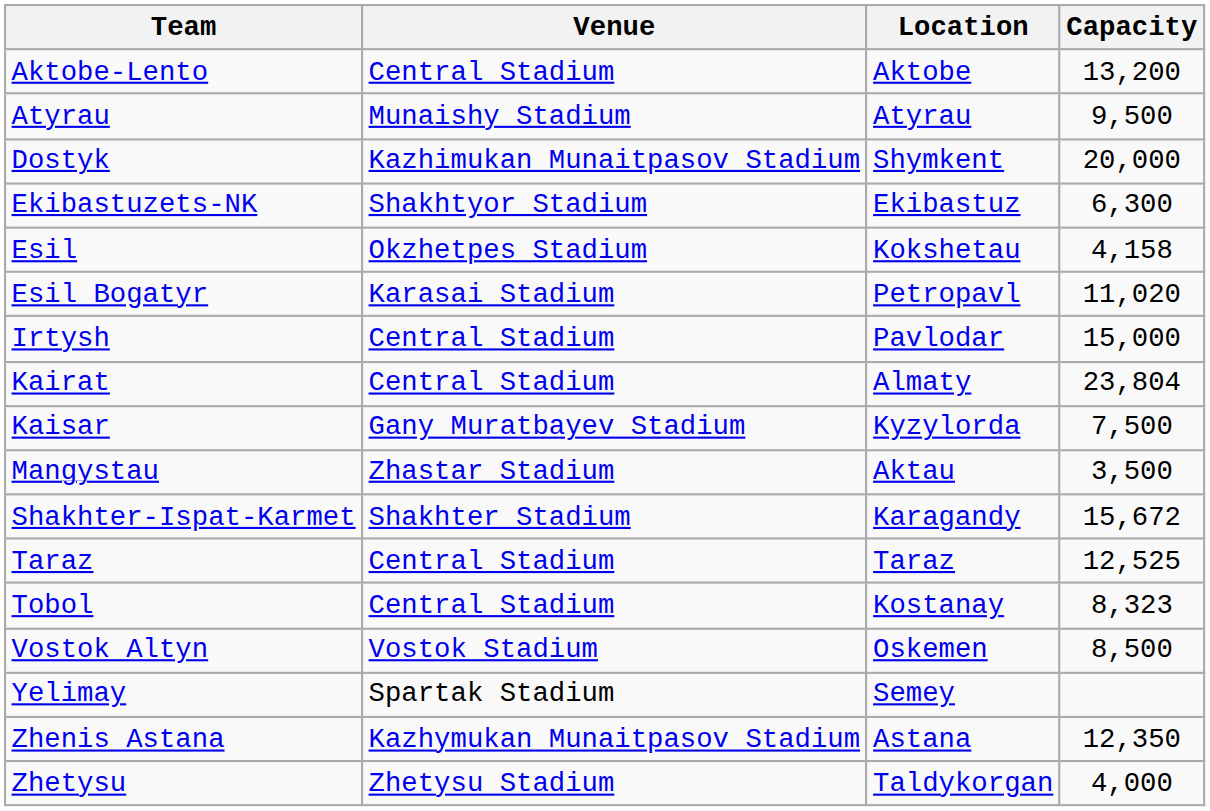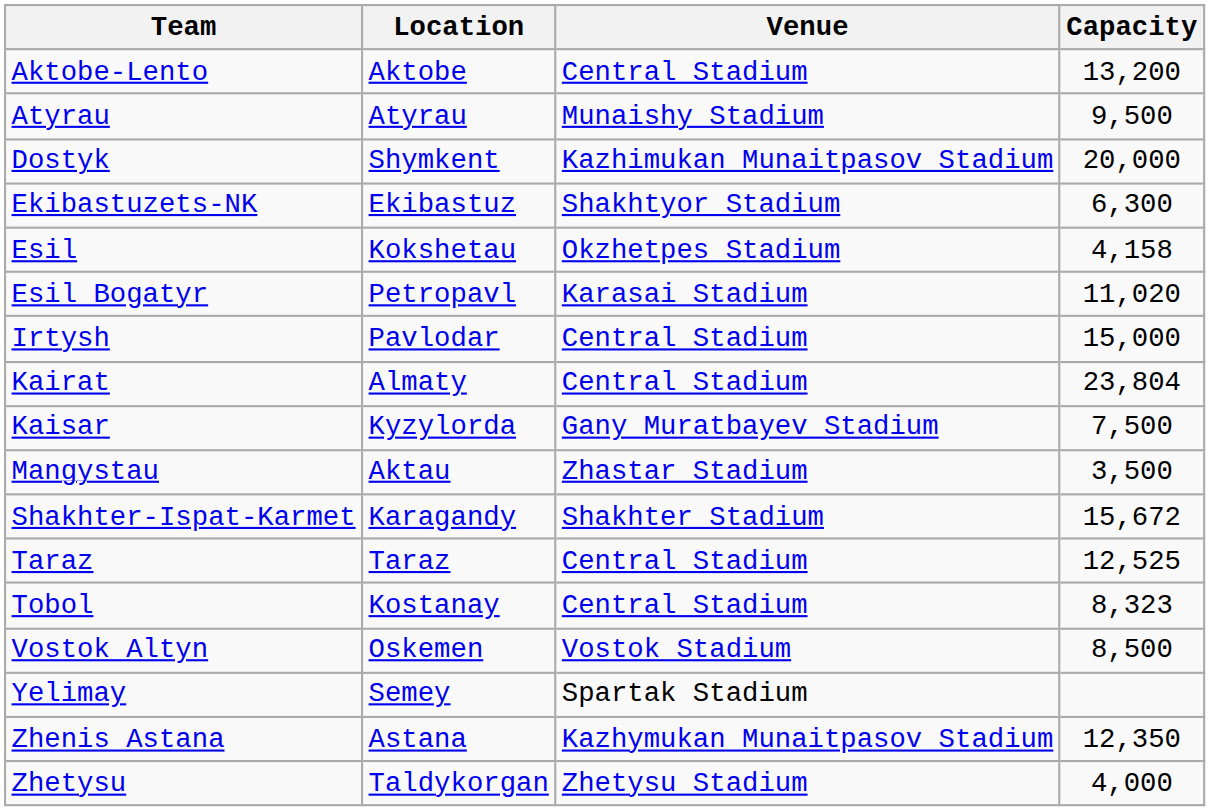columns swapped: Location <-> Venue
